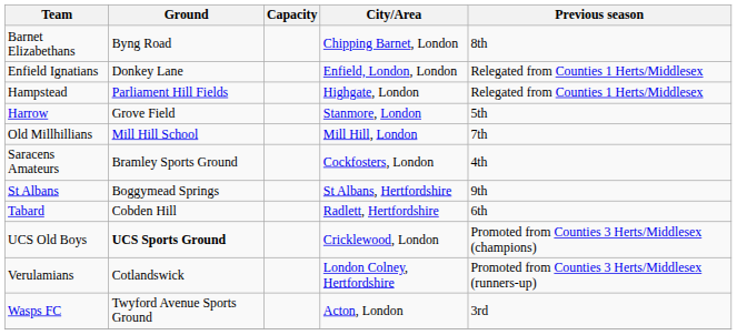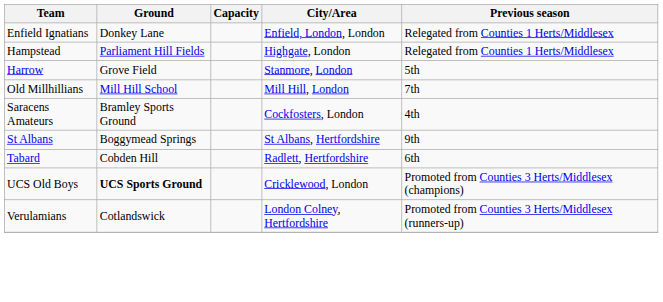- row: Barnet Elizabethans | Byng Road | Chipping Barnet, London | 8th
- row: Wasps FC | Twyford Avenue Sports Ground | Acton, London | 3rd
